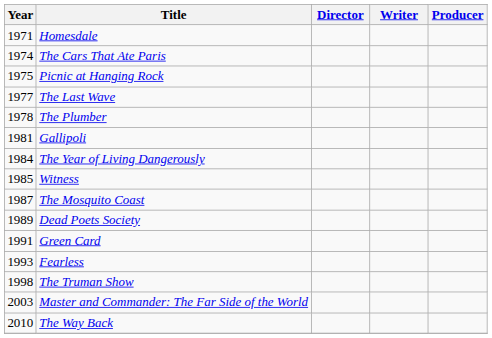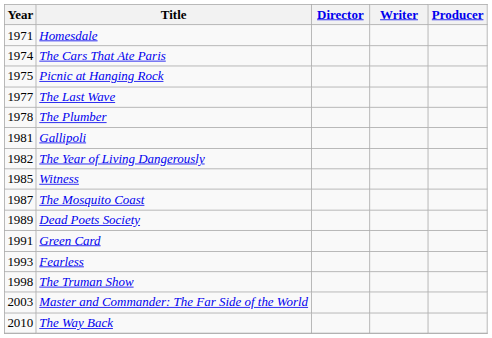The Year of Living Dangerously | Year: 1984 -> 1982
